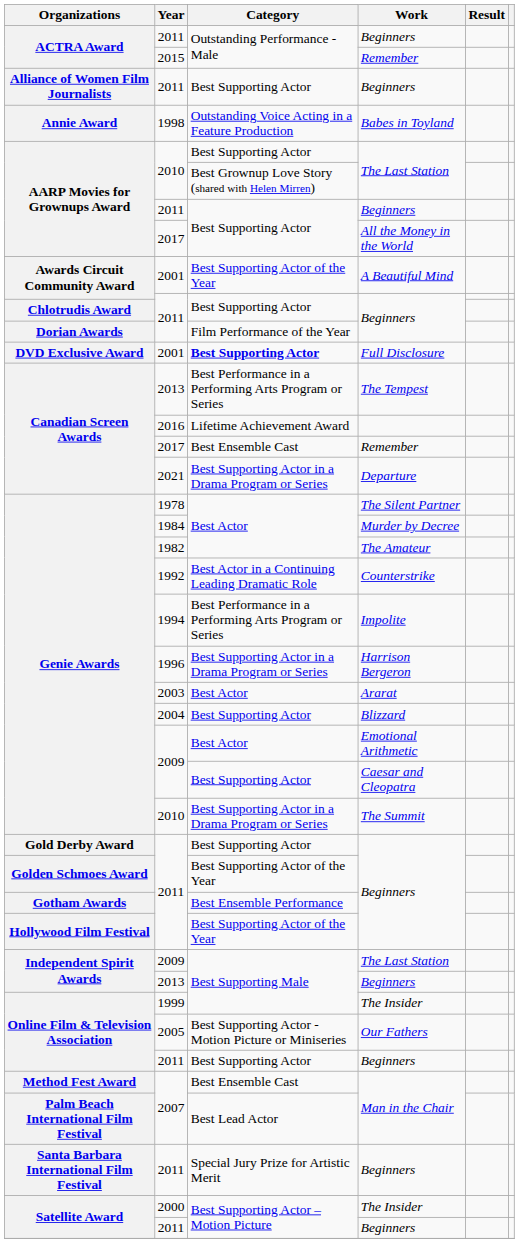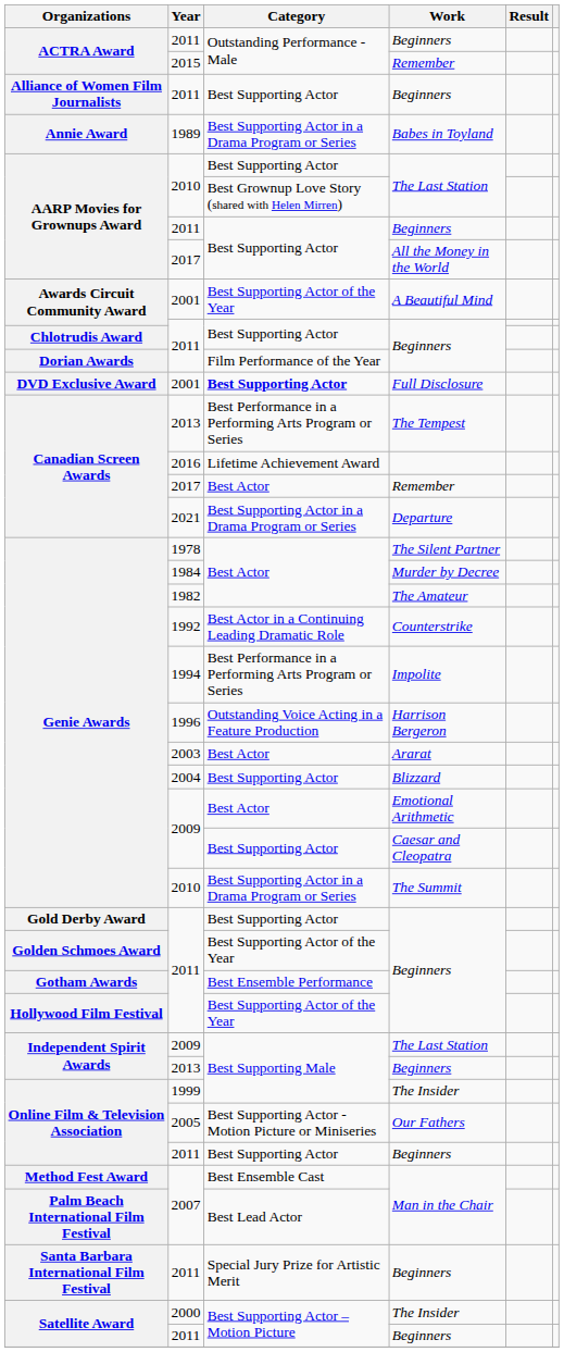Babes in Toyland | Year: 1998 -> 1989
Babes in Toyland | Category: Outstanding Voice Acting in a Feature Production -> Best Supporting Actor in a Drama Program or Series
Canadian Screen Awards / Remember | Category: Best Ensemble Cast -> Best Actor
Harrison Bergeron | Category: Best Supporting Actor in a Drama Program or Series -> Outstanding Voice Acting in a Feature Production
